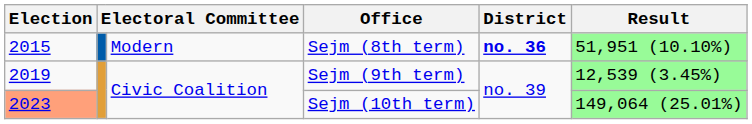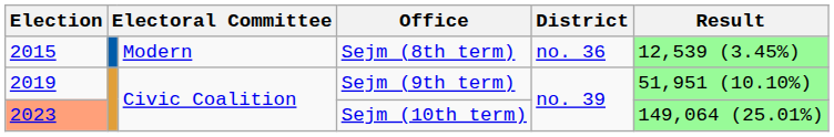Sejm (8th term) | District: bold -> normal
Sejm (8th term) | Result: 51,951 (10.10%) -> 12,539 (3.45%)
Sejm (9th term) | Result: 12,539 (3.45%) -> 51,951 (10.10%)
